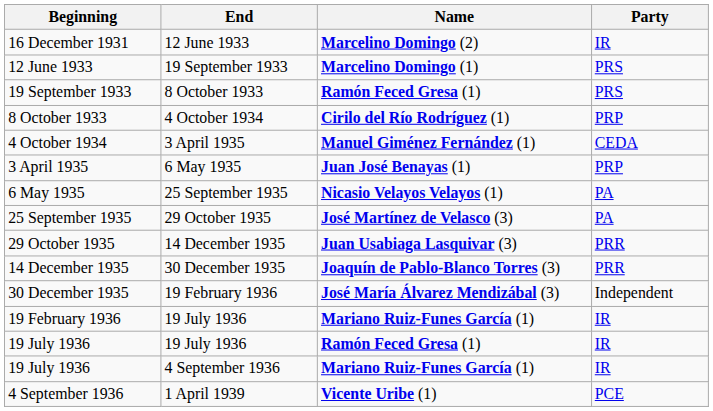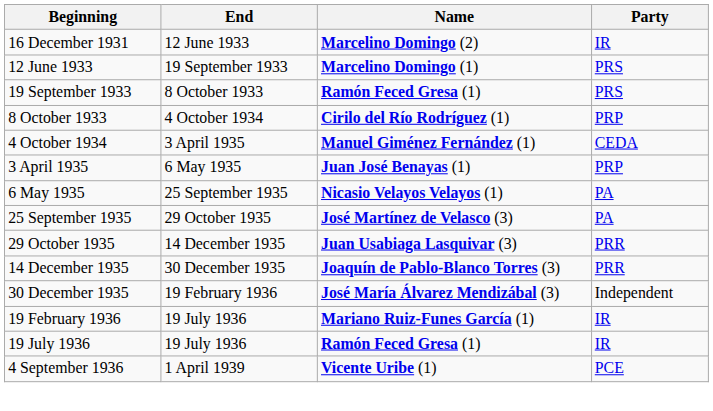- row: 19 July 1936 | 4 September 1936 | Mariano Ruiz-Funes García (1) | IR
